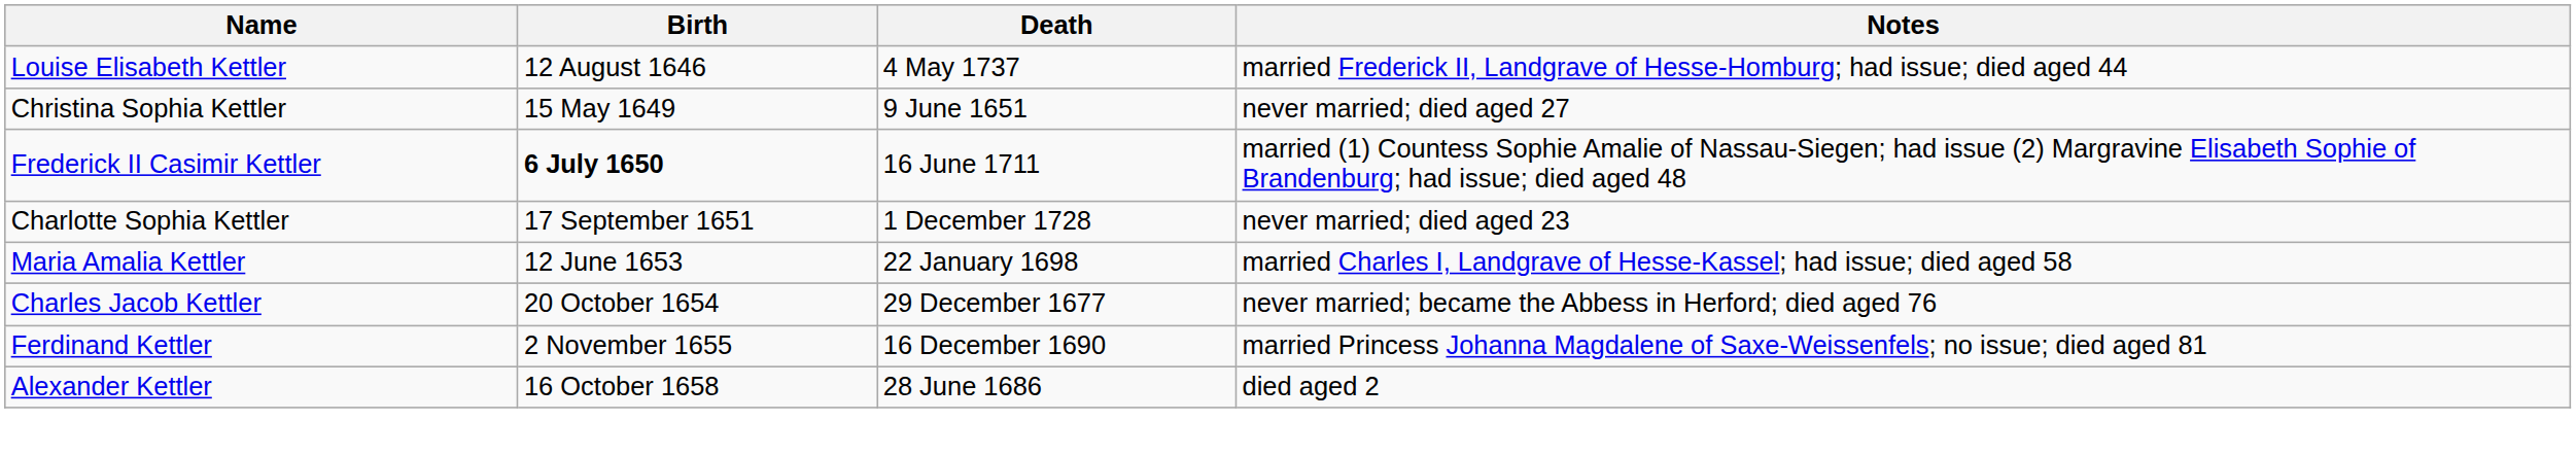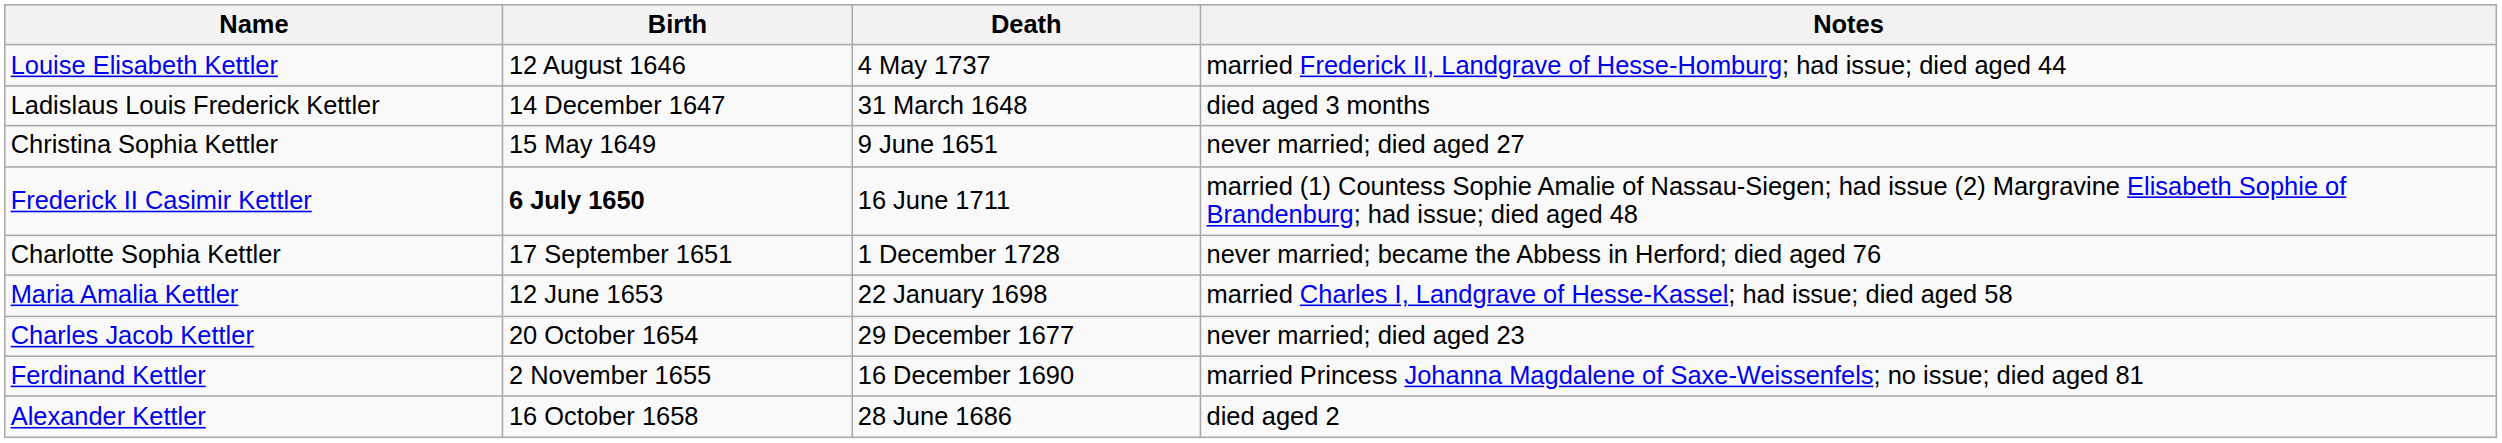+ row: Ladislaus Louis Frederick Kettler | 14 December 1647 | 31 March 1648 | died aged 3 months
Charlotte Sophia Kettler | Notes: never married; died aged 23 -> never married; became the Abbess in Herford; died aged 76
Charles Jacob Kettler | Notes: never married; became the Abbess in Herford; died aged 76 -> never married; died aged 23
